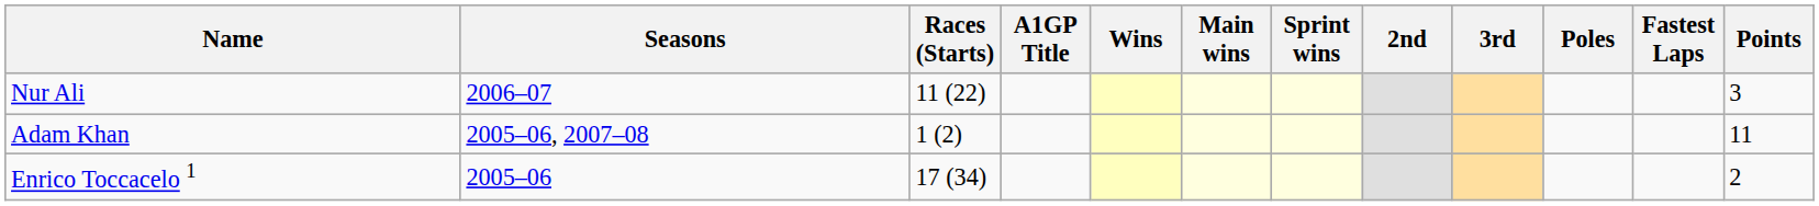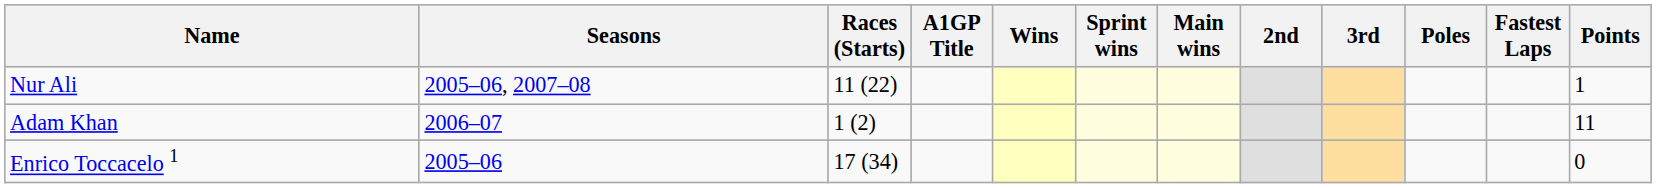columns swapped: Sprint wins <-> Main wins
Nur Ali | Seasons: 2006–07 -> 2005–06, 2007–08
Nur Ali | Points: 3 -> 1
Adam Khan | Seasons: 2005–06, 2007–08 -> 2006–07
Enrico Toccacelo 1 | Points: 2 -> 0
